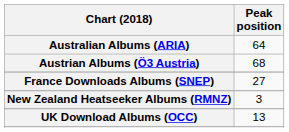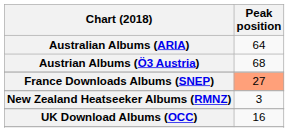France Downloads Albums (SNEP) | Peak position: no background -> lightsalmon background
UK Download Albums (OCC) | Peak position: 13 -> 16
